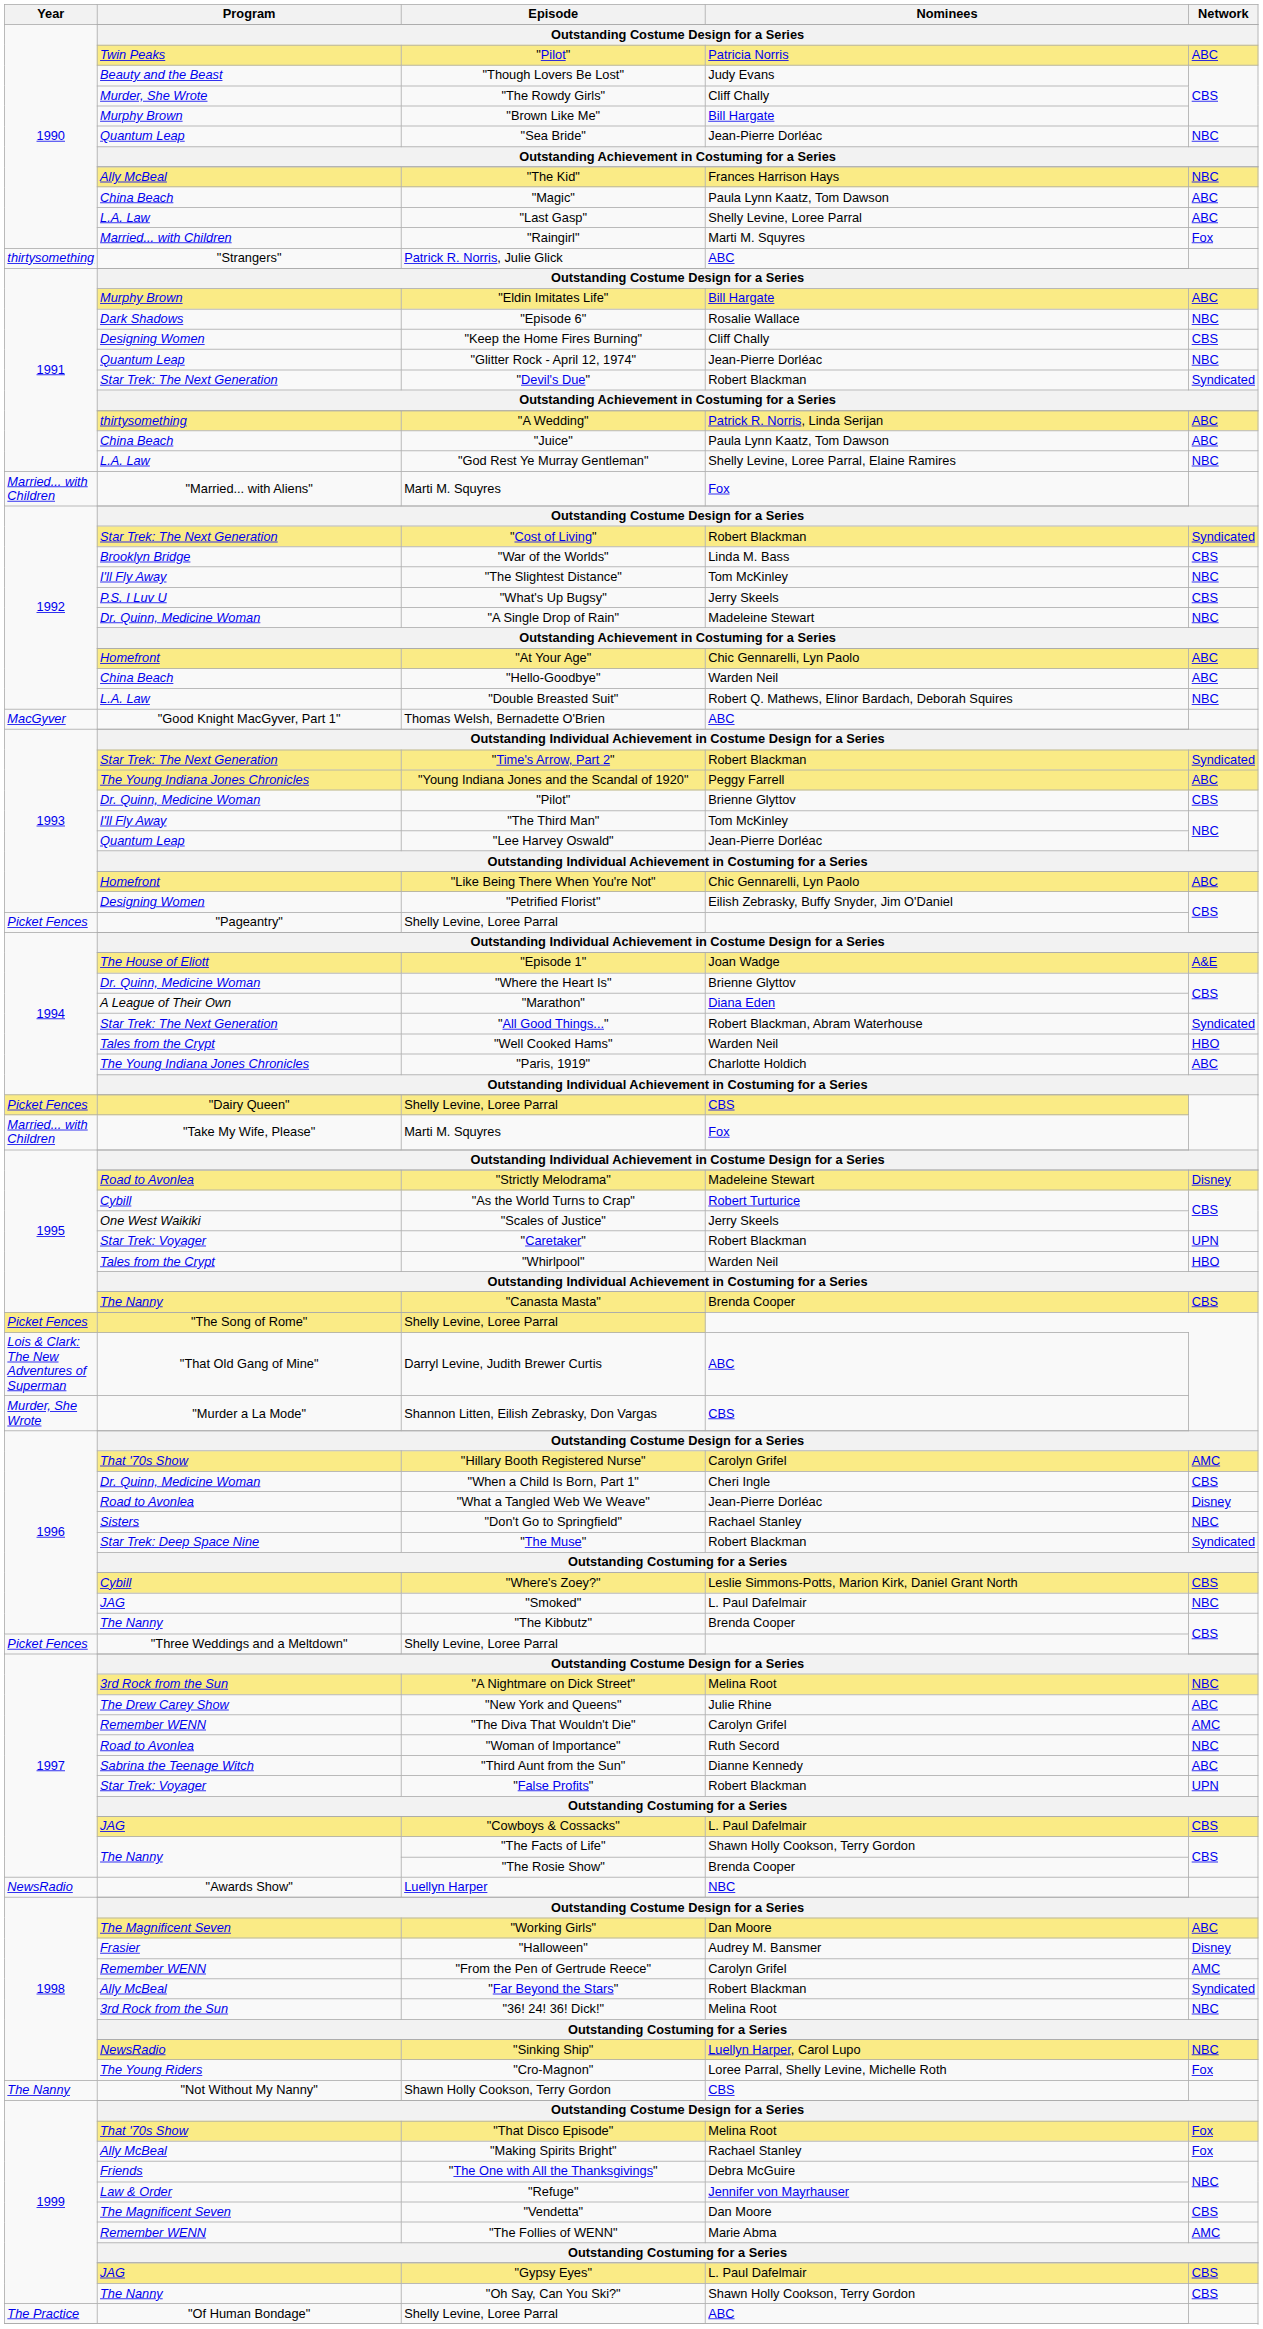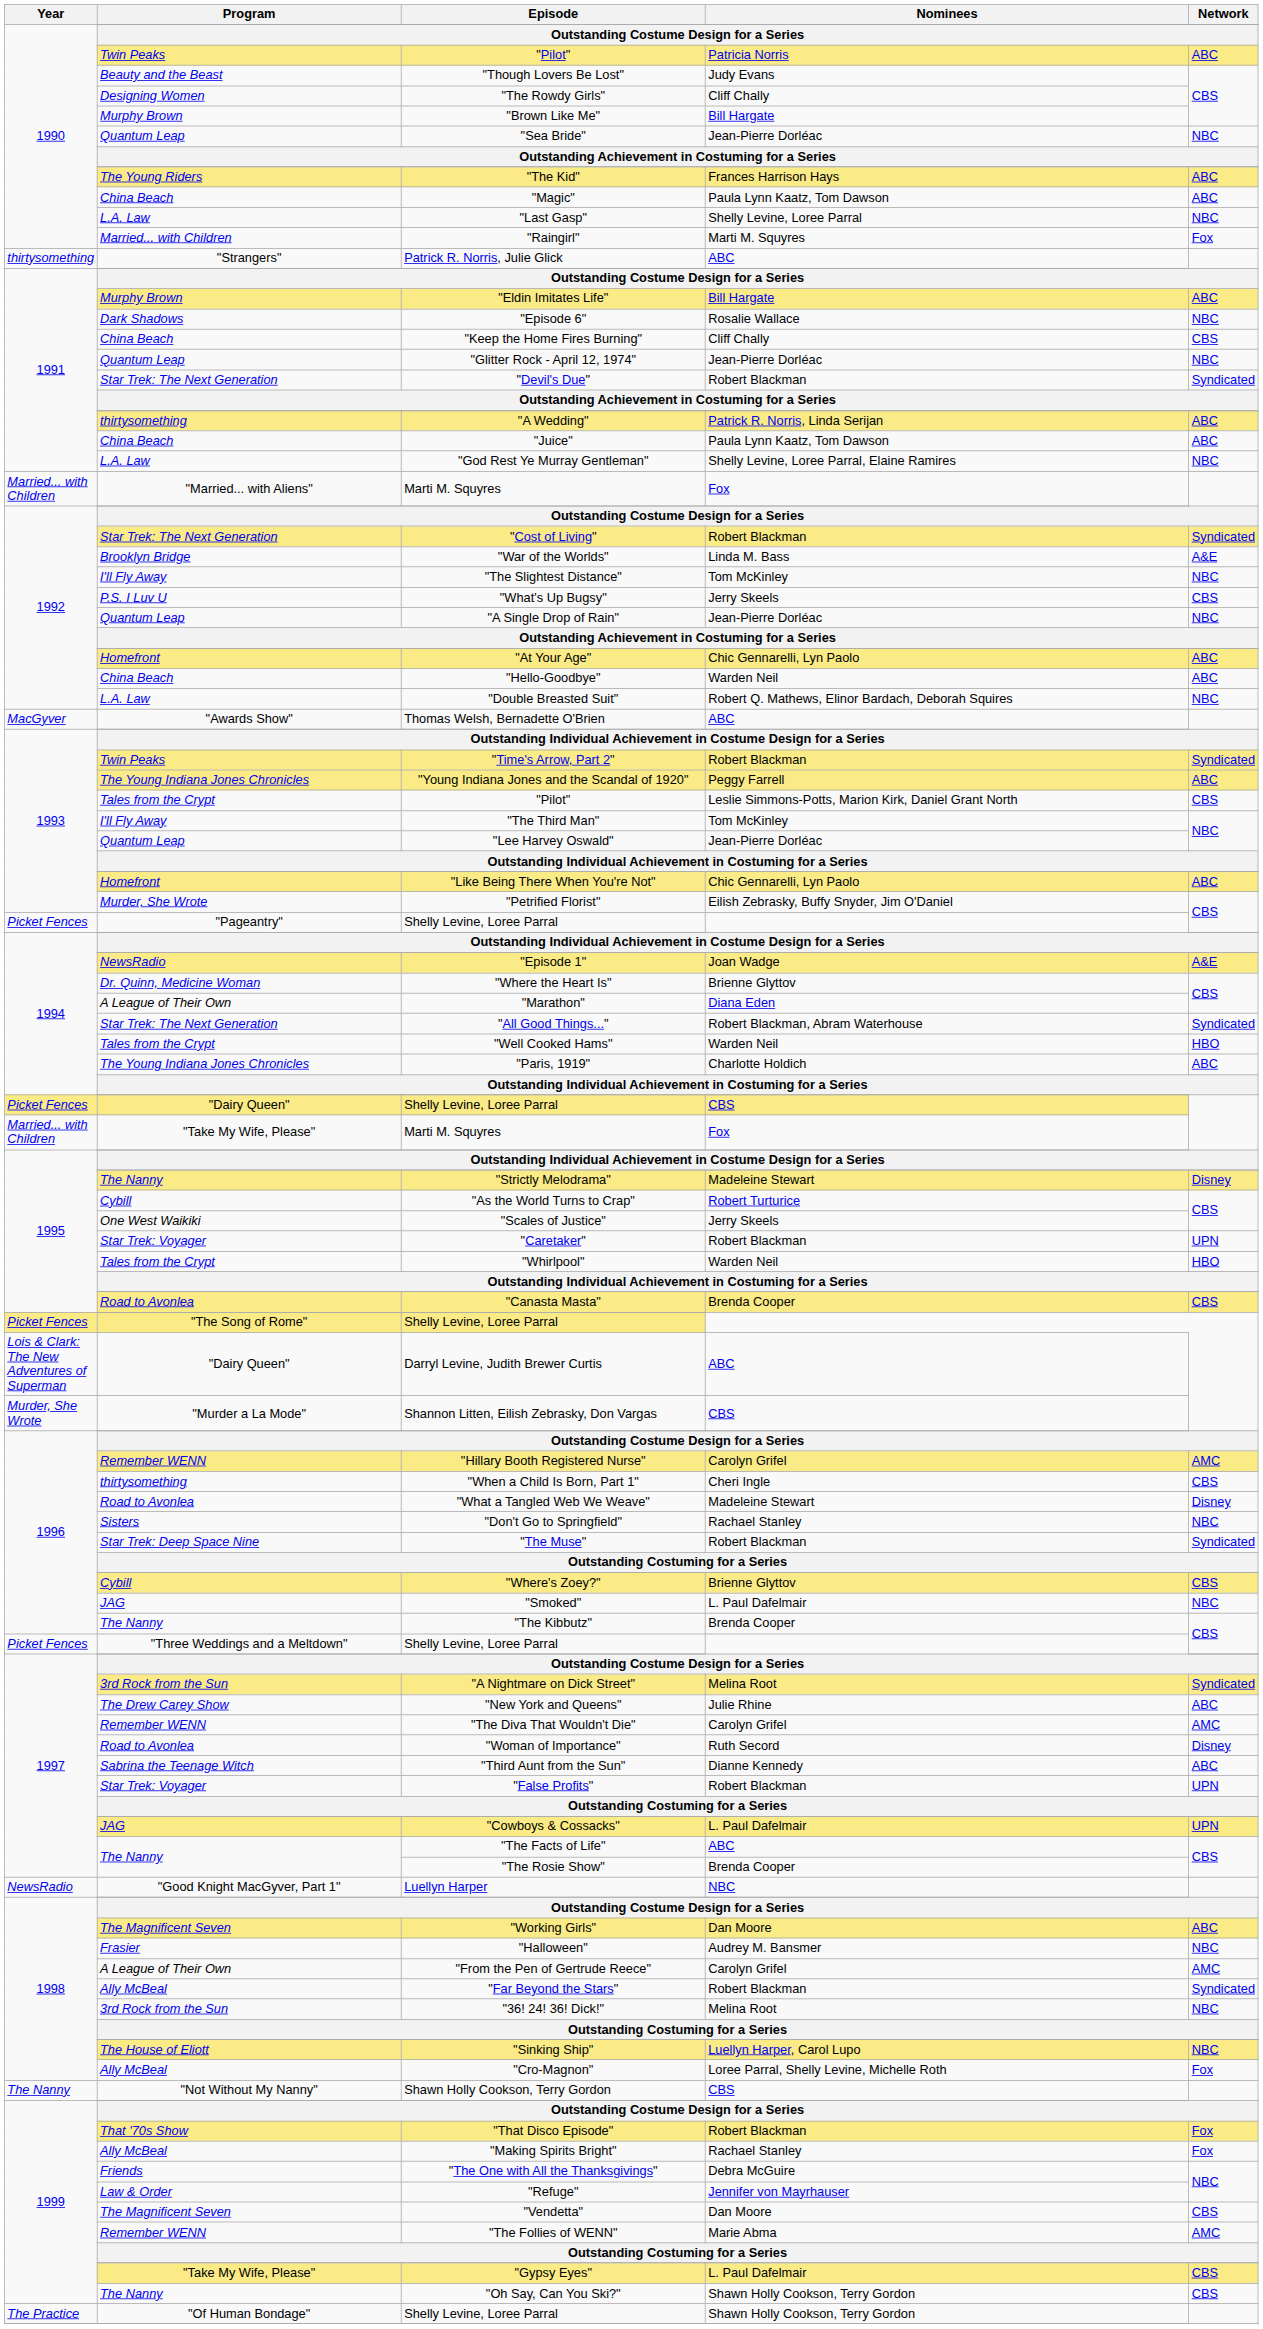"The Rowdy Girls" | Program: Murder, She Wrote -> Designing Women
"The Kid" | Program: Ally McBeal -> The Young Riders
"The Kid" | Network: NBC -> ABC
"Last Gasp" | Network: ABC -> NBC
"Keep the Home Fires Burning" | Program: Designing Women -> China Beach
"War of the Worlds" | Network: CBS -> A&E
"A Single Drop of Rain" | Program: Dr. Quinn, Medicine Woman -> Quantum Leap
"A Single Drop of Rain" | Nominees: Madeleine Stewart -> Jean-Pierre Dorléac
Thomas Welsh, Bernadette O'Brien | Program: "Good Knight MacGyver, Part 1" -> "Awards Show"
"Time's Arrow, Part 2" | Program: Star Trek: The Next Generation -> Twin Peaks
1993 / "Pilot" | Program: Dr. Quinn, Medicine Woman -> Tales from the Crypt
1993 / "Pilot" | Nominees: Brienne Glyttov -> Leslie Simmons-Potts, Marion Kirk, Daniel Grant North
"Petrified Florist" | Program: Designing Women -> Murder, She Wrote
"Episode 1" | Program: The House of Eliott -> NewsRadio
"Strictly Melodrama" | Program: Road to Avonlea -> The Nanny
"Canasta Masta" | Program: The Nanny -> Road to Avonlea
Darryl Levine, Judith Brewer Curtis | Program: "That Old Gang of Mine" -> "Dairy Queen"
"Hillary Booth Registered Nurse" | Program: That '70s Show -> Remember WENN
"When a Child Is Born, Part 1" | Program: Dr. Quinn, Medicine Woman -> thirtysomething
"What a Tangled Web We Weave" | Nominees: Jean-Pierre Dorléac -> Madeleine Stewart
"Where's Zoey?" | Nominees: Leslie Simmons-Potts, Marion Kirk, Daniel Grant North -> Brienne Glyttov
"A Nightmare on Dick Street" | Network: NBC -> Syndicated
"Woman of Importance" | Network: NBC -> Disney
"Cowboys & Cossacks" | Network: CBS -> UPN
"The Facts of Life" | Nominees: Shawn Holly Cookson, Terry Gordon -> ABC
Luellyn Harper | Program: "Awards Show" -> "Good Knight MacGyver, Part 1"
"Halloween" | Network: Disney -> NBC
"From the Pen of Gertrude Reece" | Program: Remember WENN -> A League of Their Own
"Sinking Ship" | Program: NewsRadio -> The House of Eliott
"Cro-Magnon" | Program: The Young Riders -> Ally McBeal
"That Disco Episode" | Nominees: Melina Root -> Robert Blackman
"Gypsy Eyes" | Program: JAG -> "Take My Wife, Please"
The Practice / Shelly Levine, Loree Parral | Nominees: ABC -> Shawn Holly Cookson, Terry Gordon
